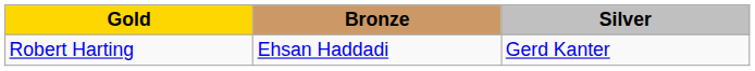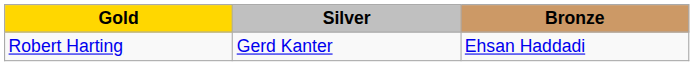columns swapped: Silver <-> Bronze
